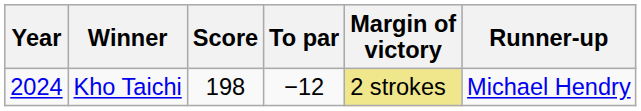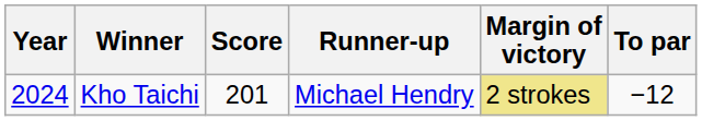columns swapped: To par <-> Runner-up
Kho Taichi | Score: 198 -> 201
